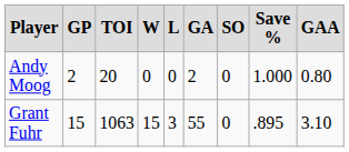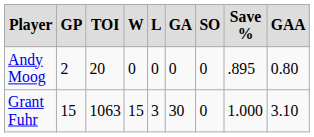Andy Moog | GA: 2 -> 0
Andy Moog | Save %: 1.000 -> .895
Grant Fuhr | GA: 55 -> 30
Grant Fuhr | Save %: .895 -> 1.000
